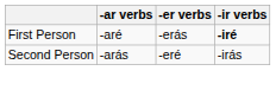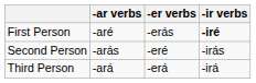+ row: Third Person | -ará | -erá | -irá
